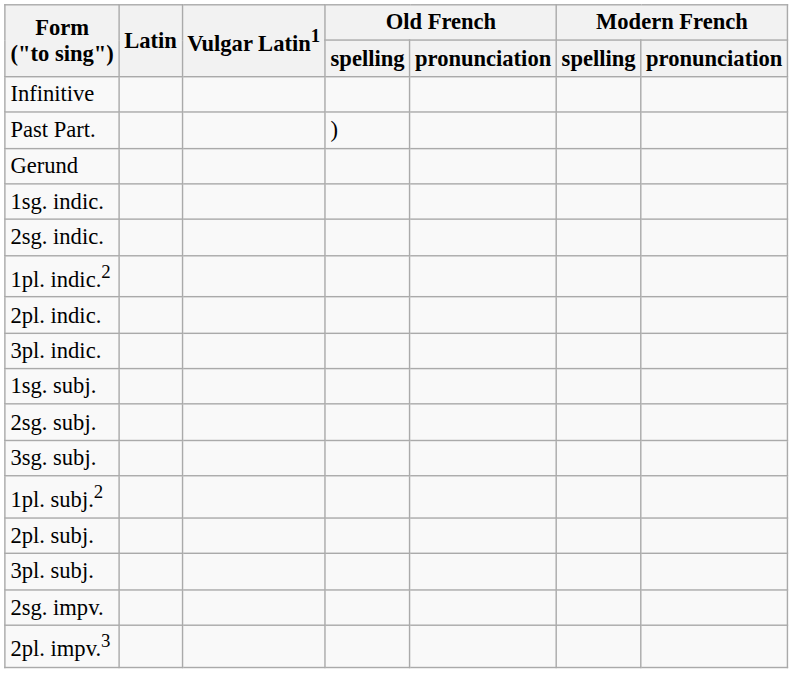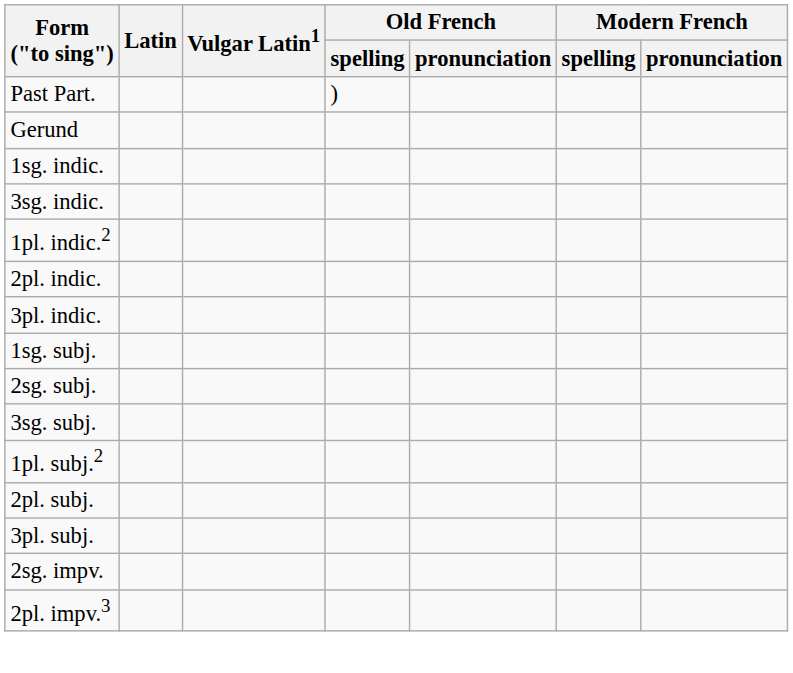- row: Infinitive
- row: 2sg. indic.
+ row: 3sg. indic.
